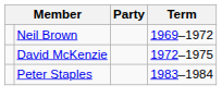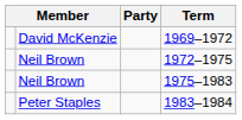1969–1972 | column 2: Neil Brown -> David McKenzie
1972–1975 | column 2: David McKenzie -> Neil Brown
+ row: Neil Brown | 1975–1983
